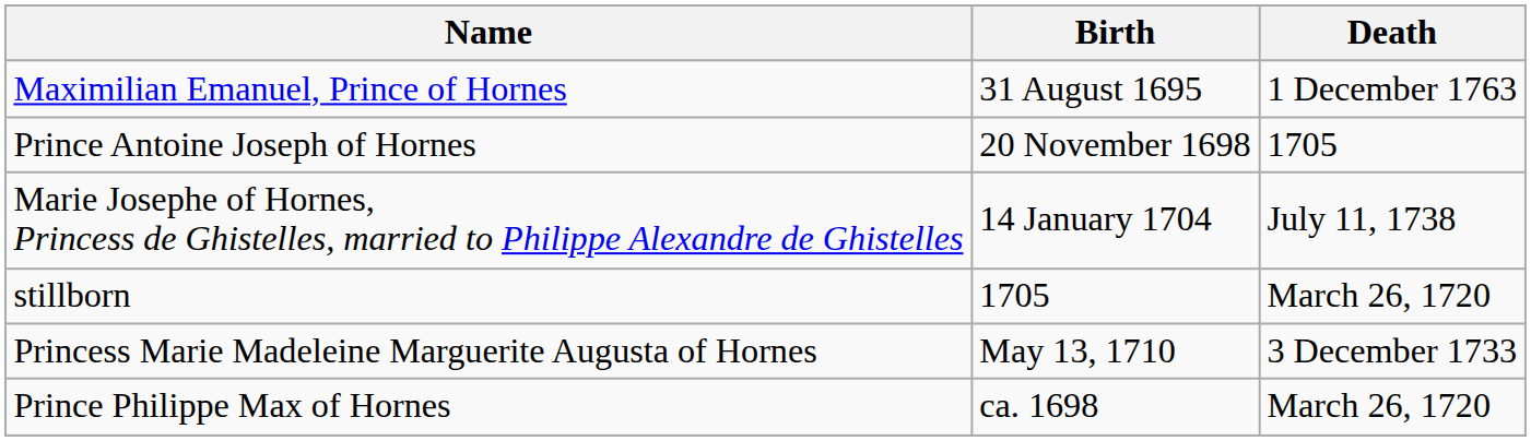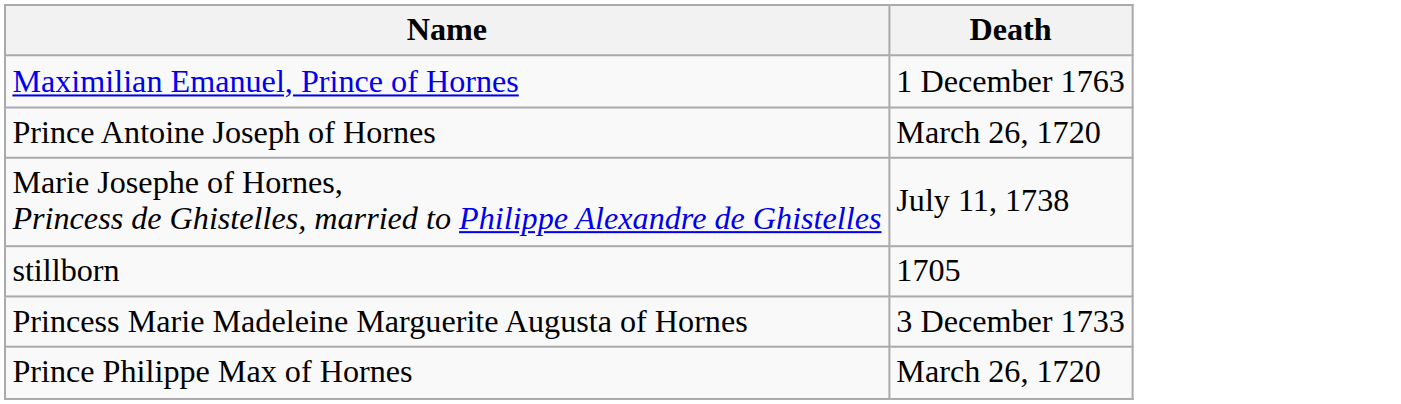- column: Birth | 31 August 1695 | 20 November 1698 | 14 January 1704 | 1705 | May 13, 1710 | ca. 1698
Prince Antoine Joseph of Hornes | Death: 1705 -> March 26, 1720
stillborn | Death: March 26, 1720 -> 1705
